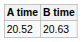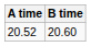20.52 | B time: 20.63 -> 20.60
